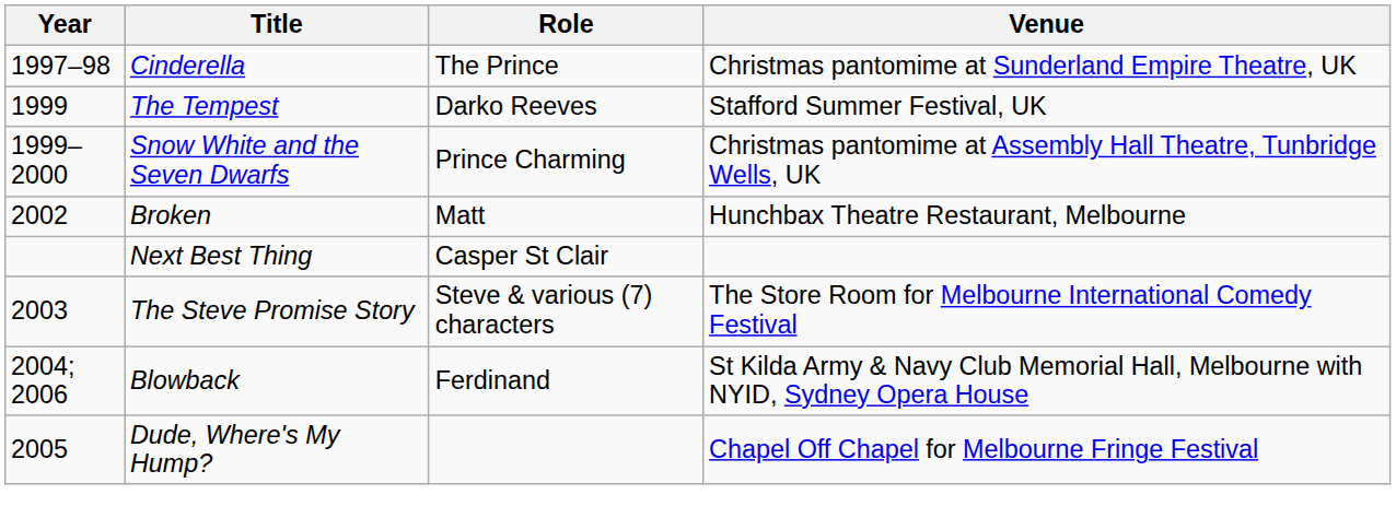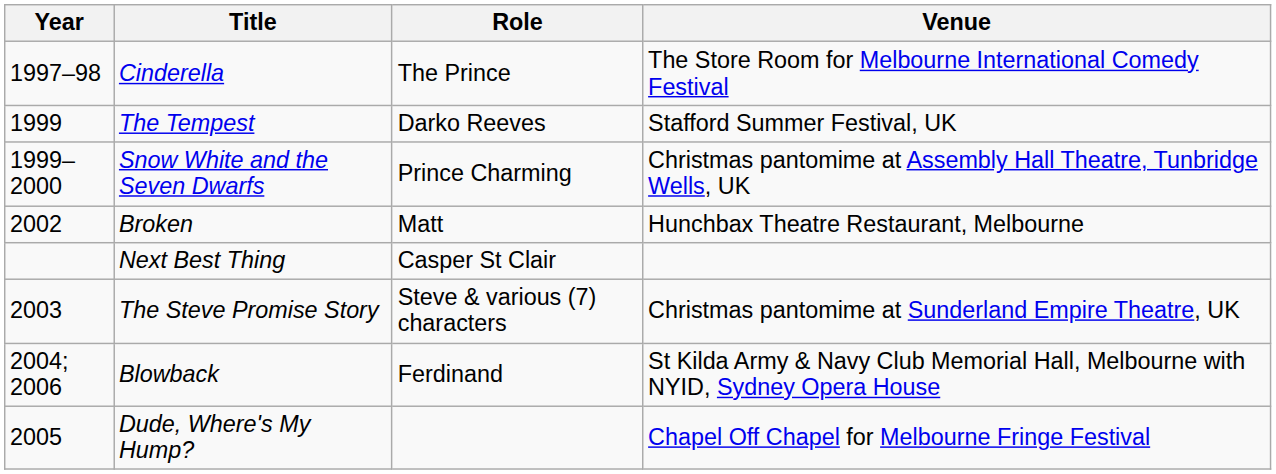Cinderella | Venue: Christmas pantomime at Sunderland Empire Theatre, UK -> The Store Room for Melbourne International Comedy Festival
The Steve Promise Story | Venue: The Store Room for Melbourne International Comedy Festival -> Christmas pantomime at Sunderland Empire Theatre, UK
